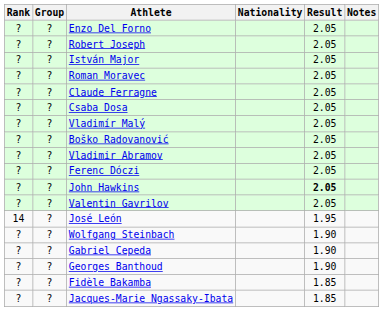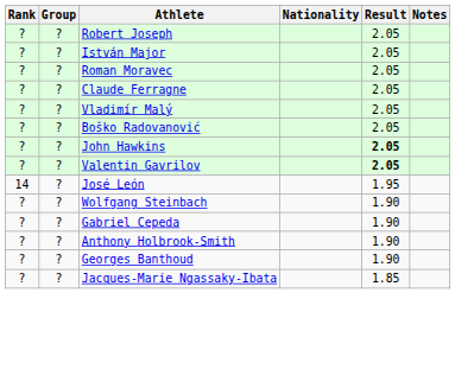- row: ? | ? | Enzo Del Forno | 2.05
- row: ? | ? | Csaba Dosa | 2.05
- row: ? | ? | Vladimir Abramov | 2.05
- row: ? | ? | Ferenc Dóczi | 2.05
Valentin Gavrilov | Result: normal -> bold
+ row: ? | ? | Anthony Holbrook-Smith | 1.90
- row: ? | ? | Fidèle Bakamba | 1.85
